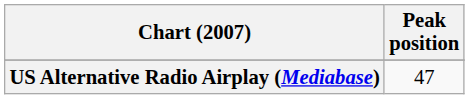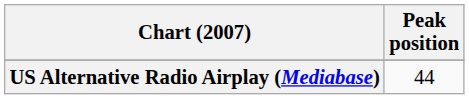US Alternative Radio Airplay (Mediabase) | Peak position: 47 -> 44
